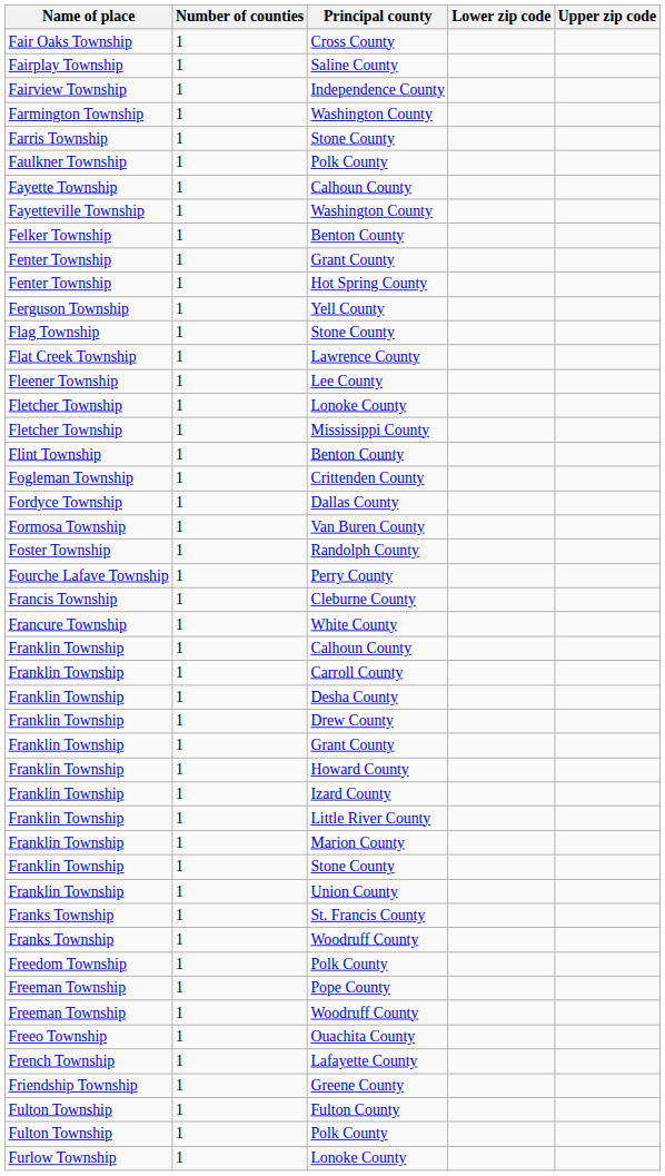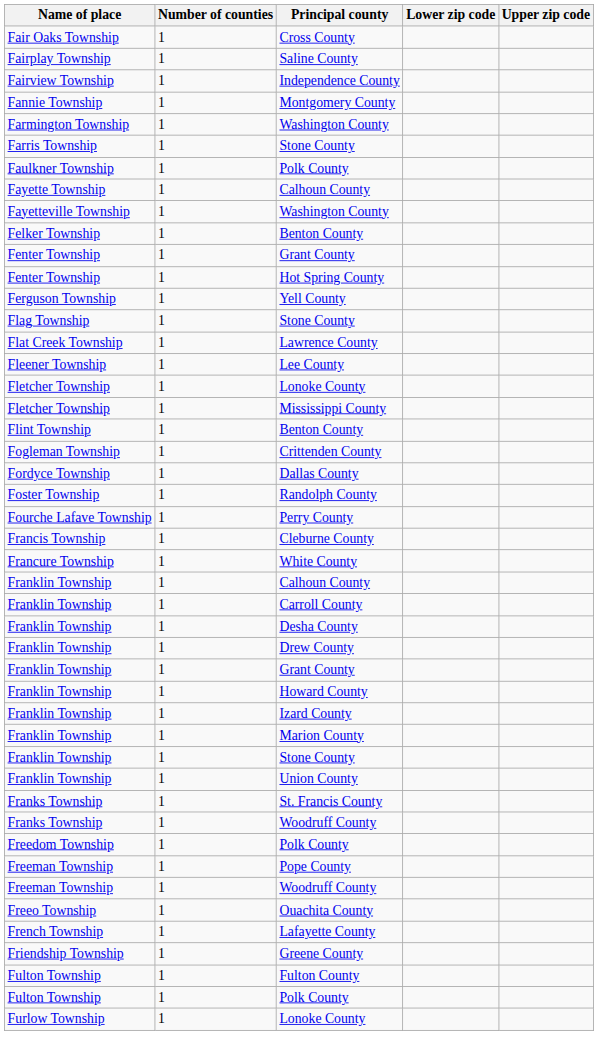+ row: Fannie Township | 1 | Montgomery County
- row: Formosa Township | 1 | Van Buren County
- row: Franklin Township | 1 | Little River County
